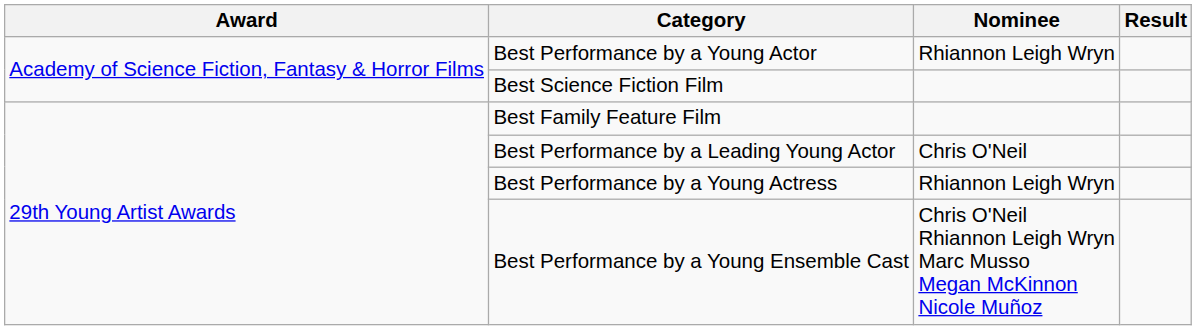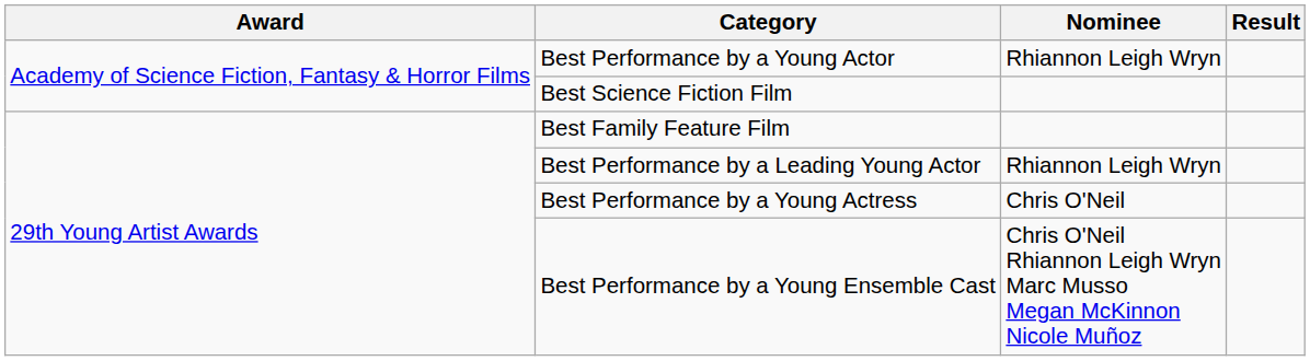Best Performance by a Leading Young Actor | Nominee: Chris O'Neil -> Rhiannon Leigh Wryn
Best Performance by a Young Actress | Nominee: Rhiannon Leigh Wryn -> Chris O'Neil
